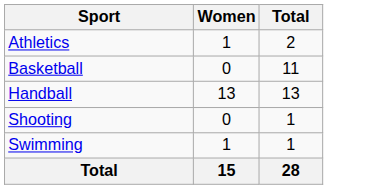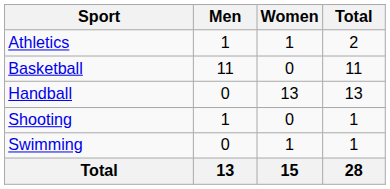+ column: Men | 1 | 11 | 0 | 1 | 0 | 13
